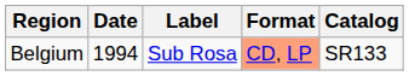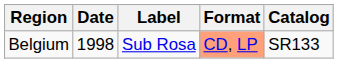Belgium | Date: 1994 -> 1998
